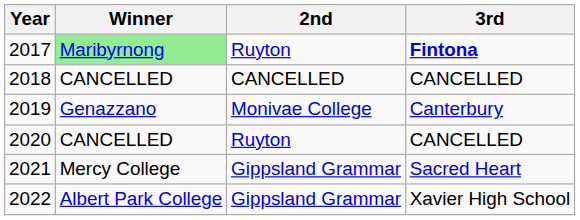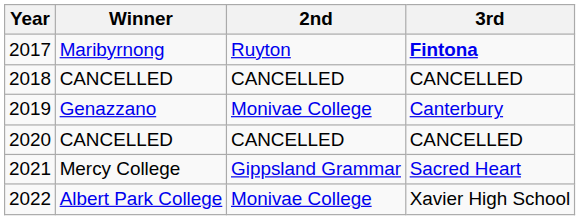2017 | Winner: lightgreen background -> no background
2020 | 2nd: Ruyton -> CANCELLED
2022 | 2nd: Gippsland Grammar -> Monivae College
